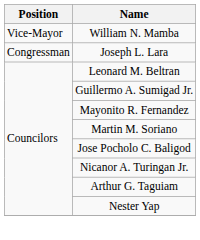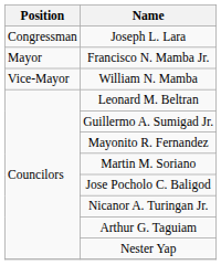rows swapped: Joseph L. Lara <-> William N. Mamba
+ row: Mayor | Francisco N. Mamba Jr.
